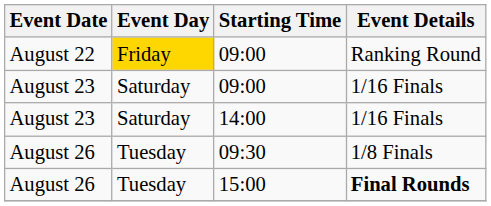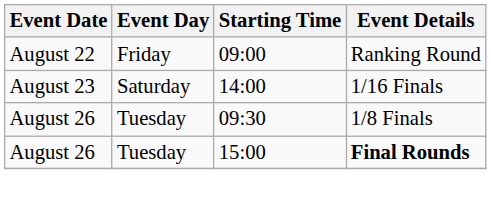09:00 / Ranking Round | Event Day: gold background -> no background
- row: August 23 | Saturday | 09:00 | 1/16 Finals
